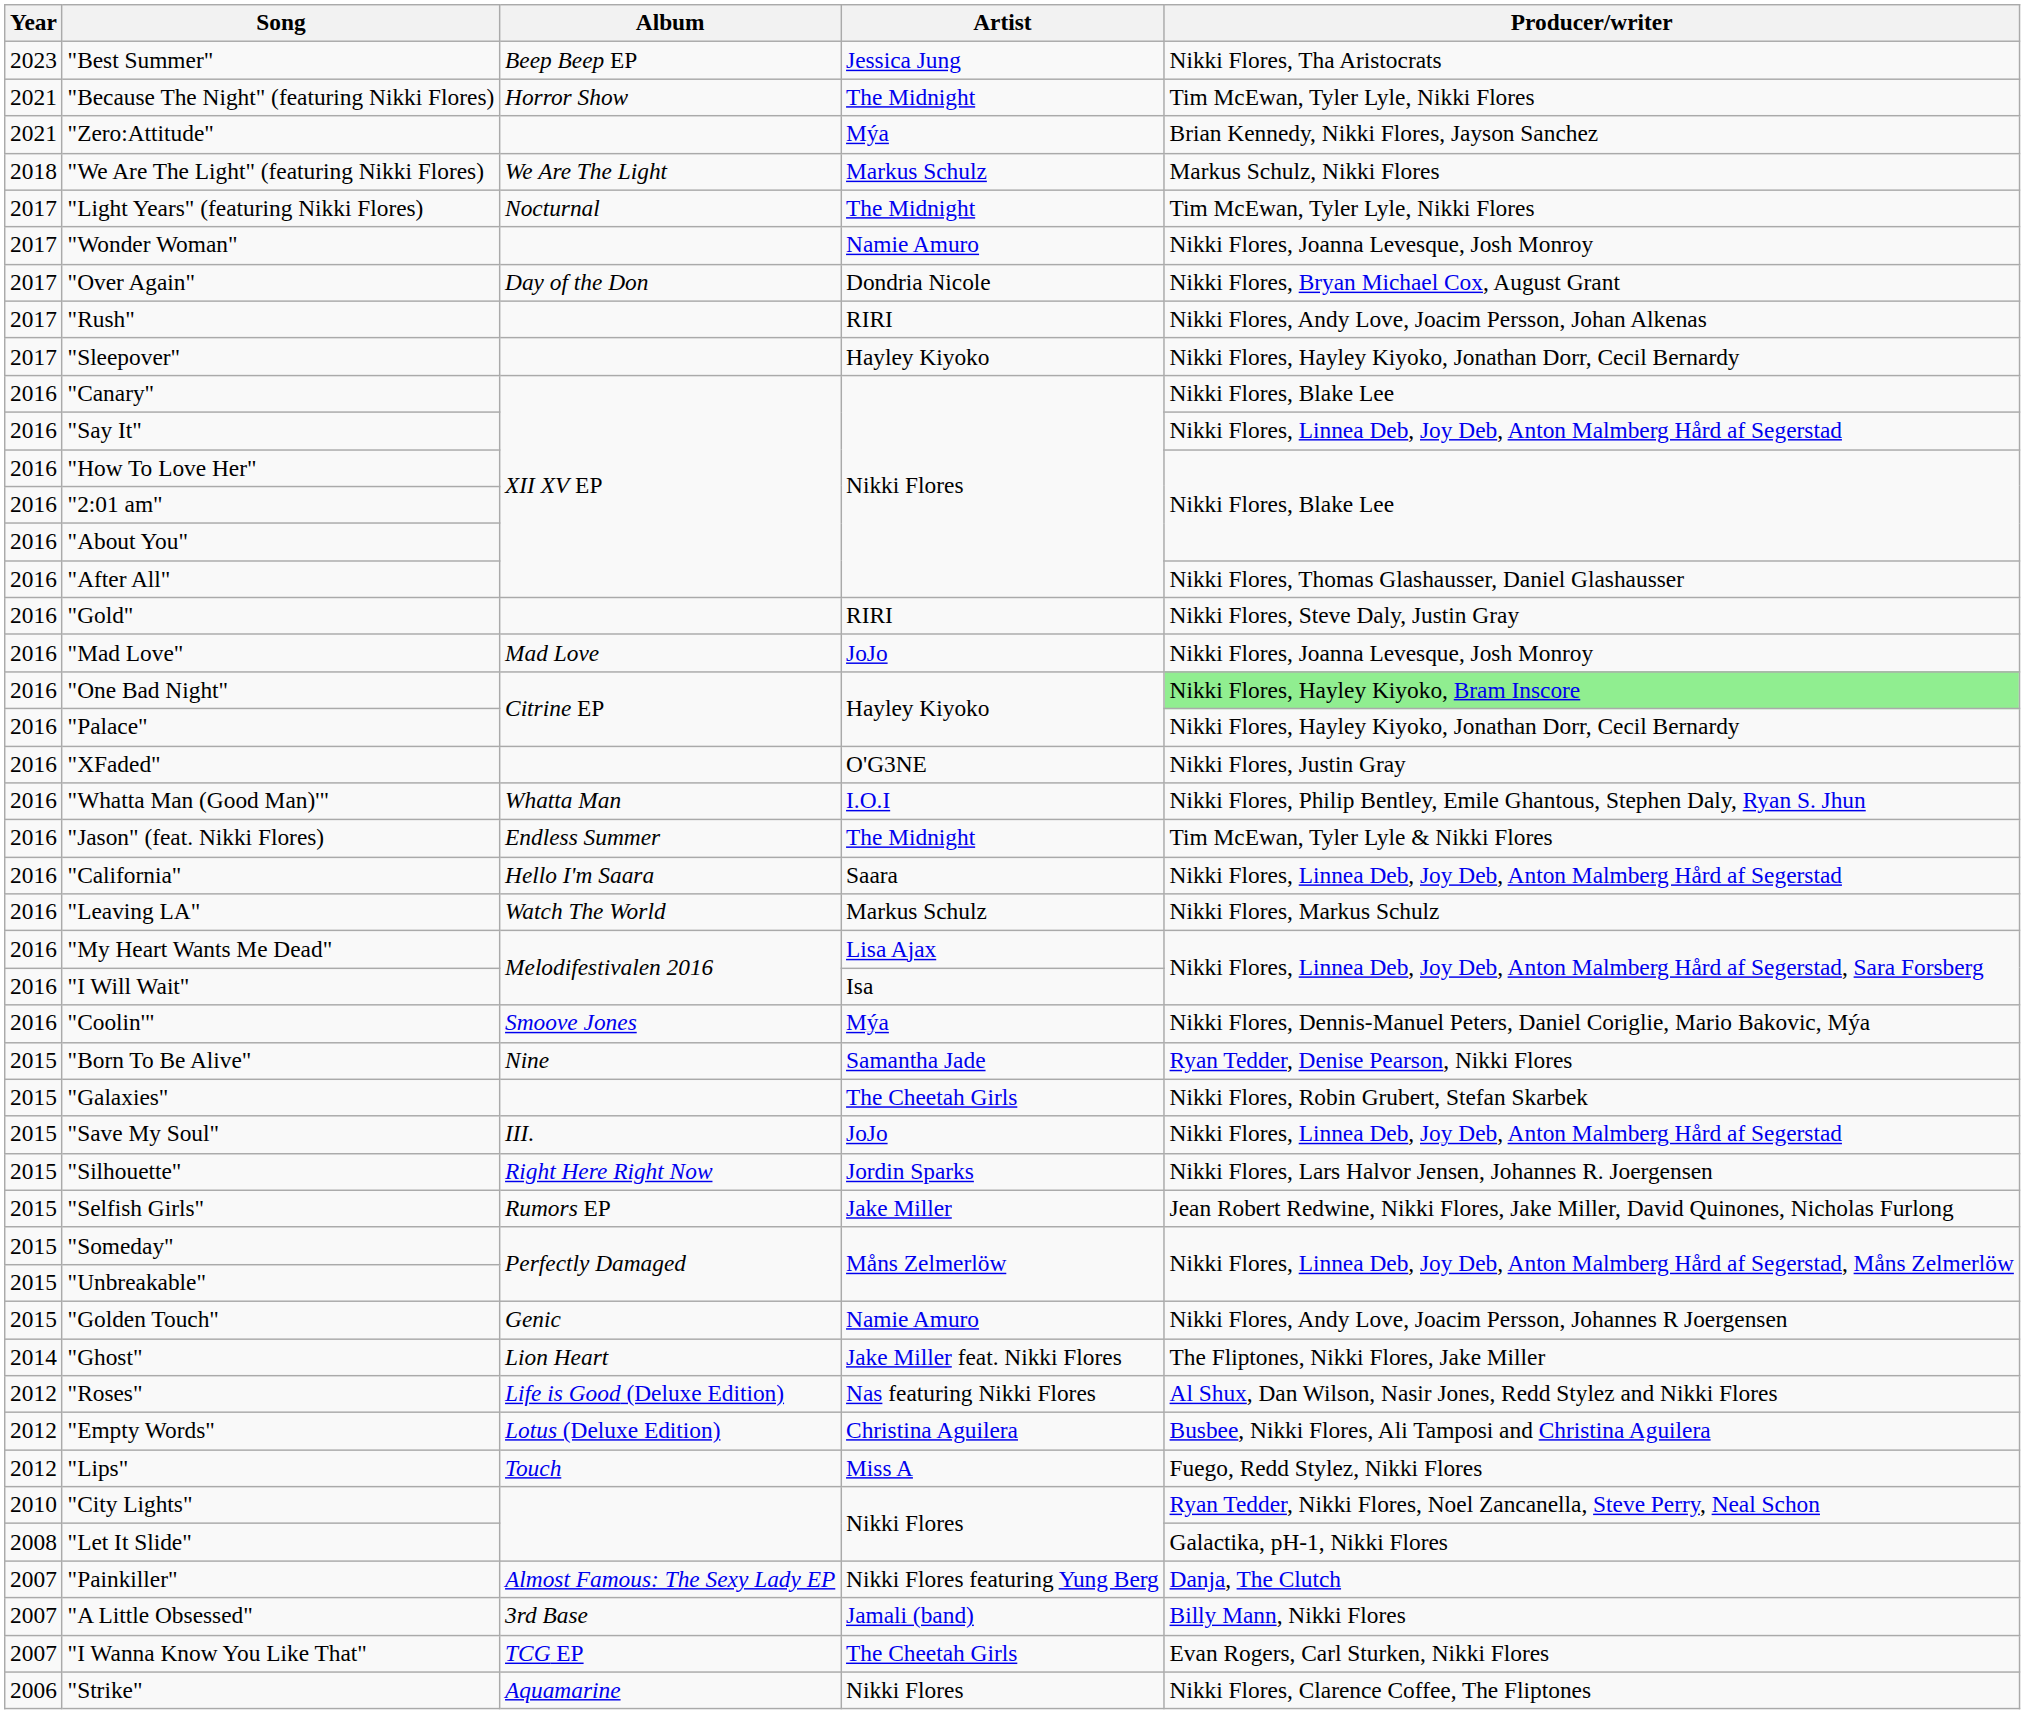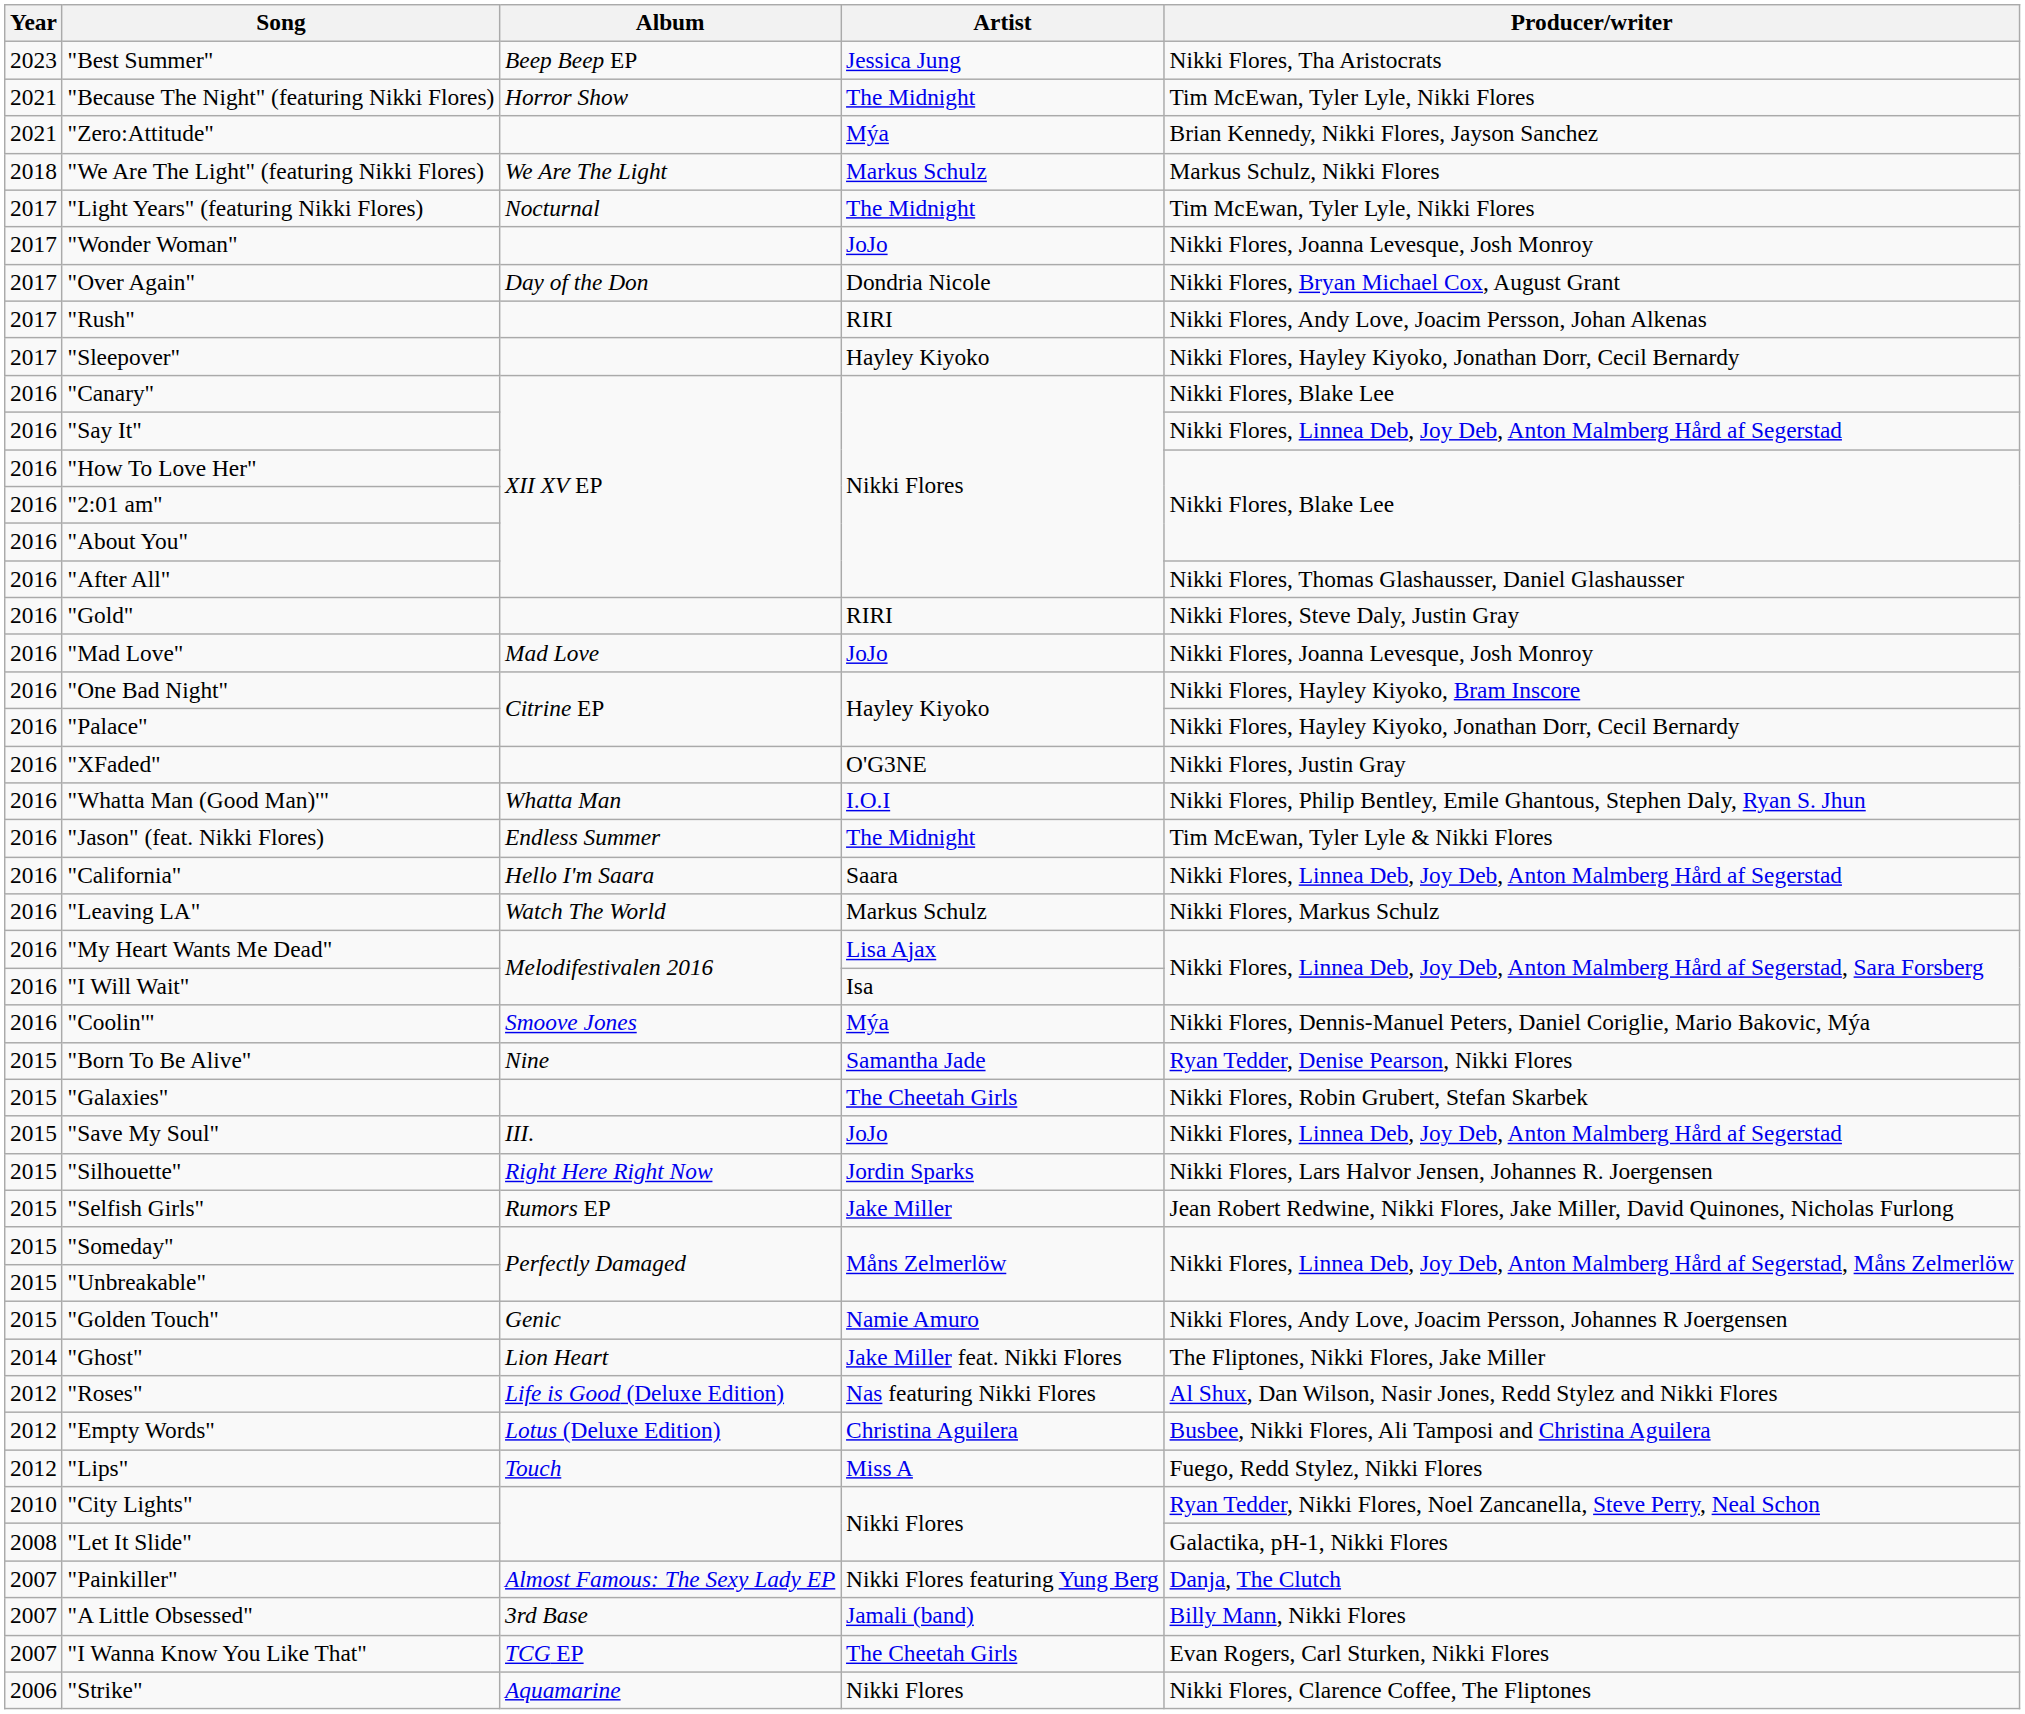"Wonder Woman" | Artist: Namie Amuro -> JoJo
"One Bad Night" | Producer/writer: lightgreen background -> no background
